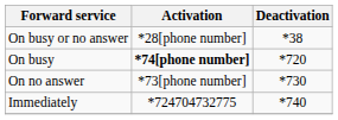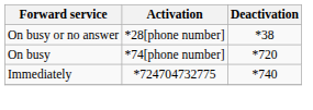On busy | Activation: bold -> normal
- row: On no answer | *73[phone number] | *730
